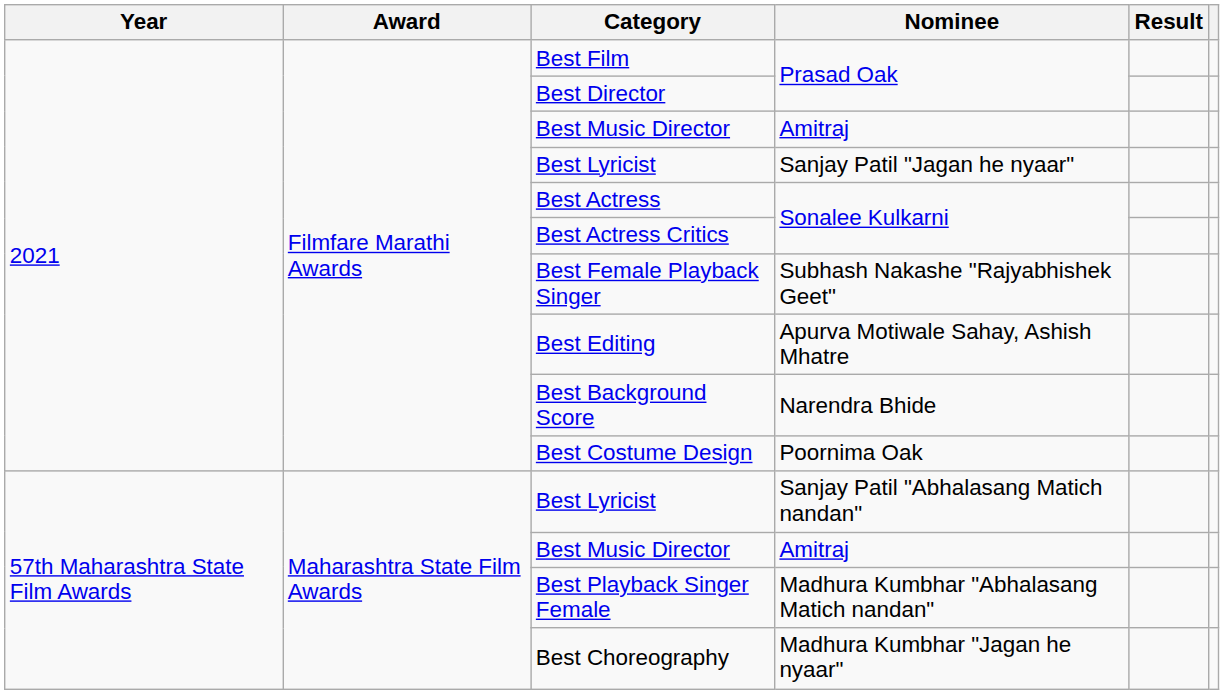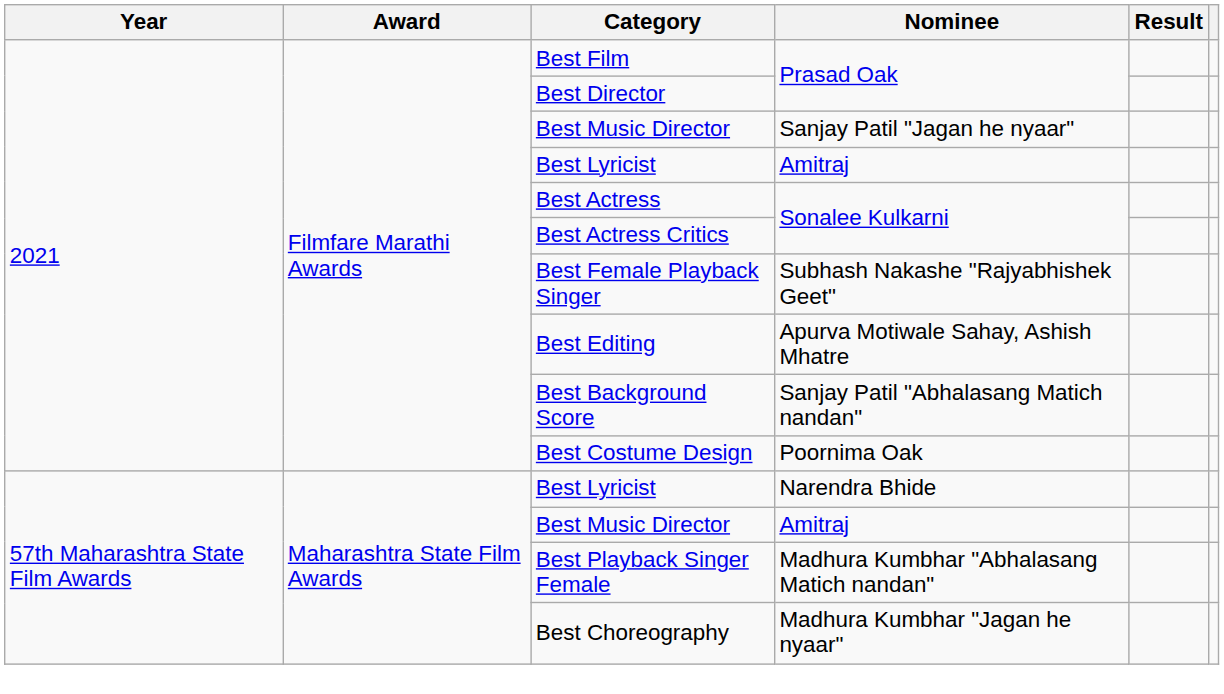2021 / Best Music Director | Nominee: Amitraj -> Sanjay Patil "Jagan he nyaar"
2021 / Best Lyricist | Nominee: Sanjay Patil "Jagan he nyaar" -> Amitraj
Best Background Score | Nominee: Narendra Bhide -> Sanjay Patil "Abhalasang Matich nandan"
57th Maharashtra State Film Awards / Best Lyricist | Nominee: Sanjay Patil "Abhalasang Matich nandan" -> Narendra Bhide
